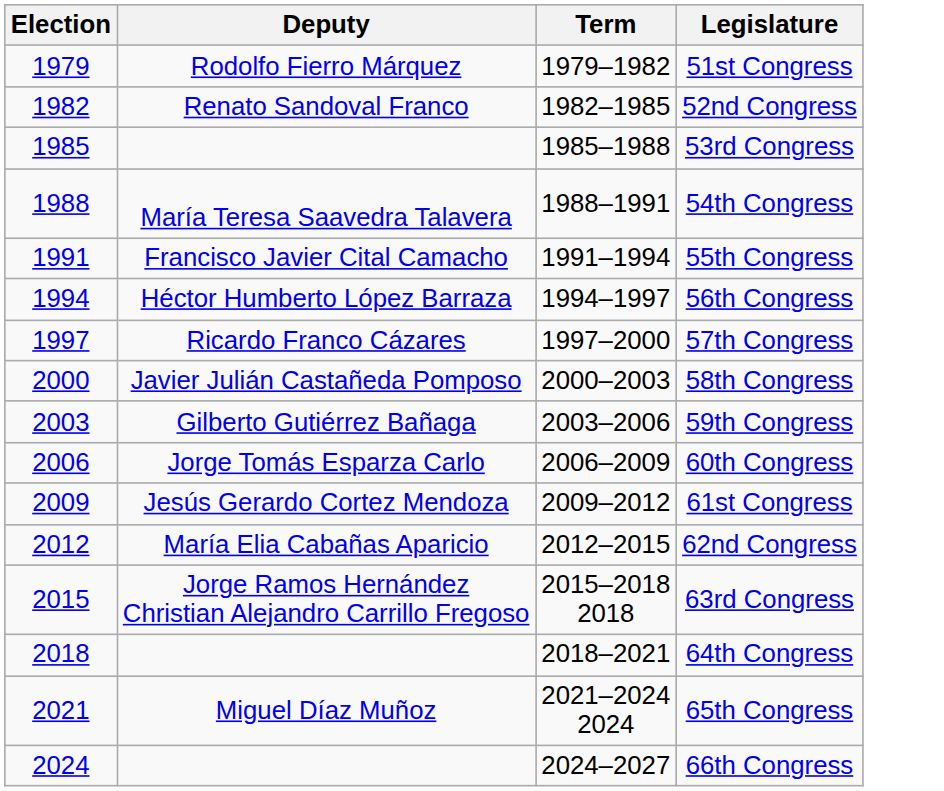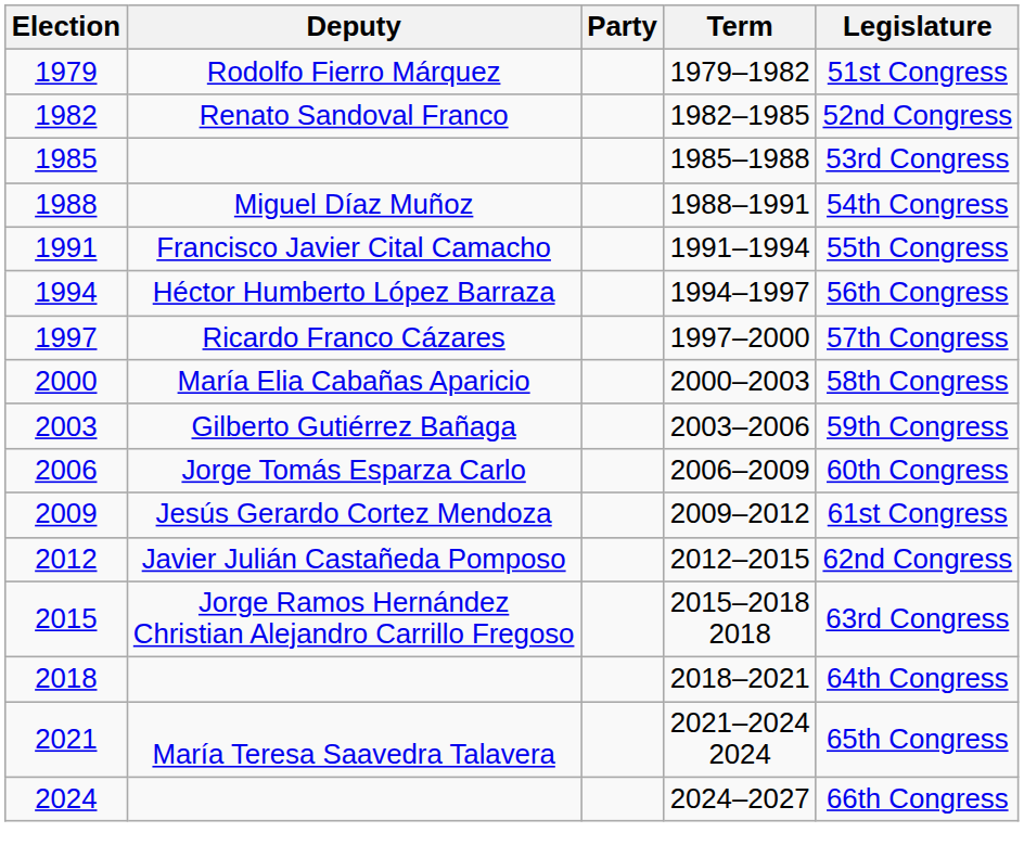+ column: Party
1988 | Deputy: María Teresa Saavedra Talavera -> Miguel Díaz Muñoz
2000 | Deputy: Javier Julián Castañeda Pomposo -> María Elia Cabañas Aparicio
2012 | Deputy: María Elia Cabañas Aparicio -> Javier Julián Castañeda Pomposo
2021 | Deputy: Miguel Díaz Muñoz -> María Teresa Saavedra Talavera
